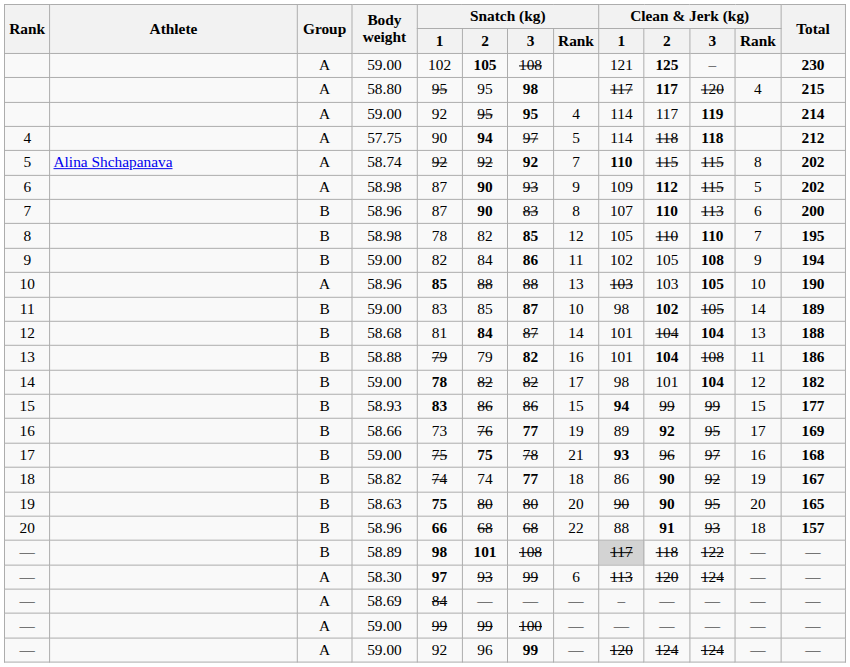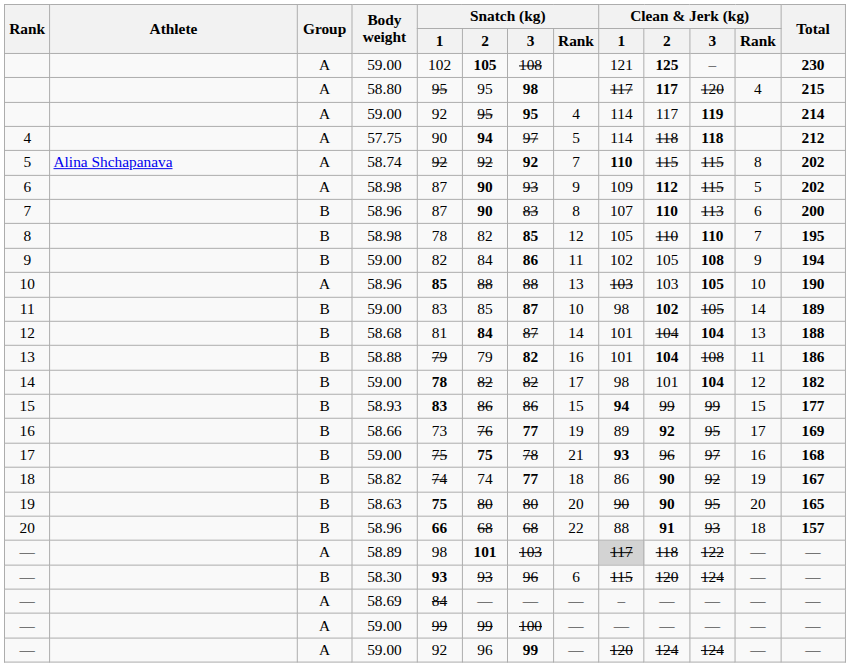— / 58.89 | Group: B -> A
— / 58.89 | Snatch (kg) / 1: bold -> normal
— / 58.89 | Snatch (kg) / 3: 108 -> 103
— / 58.30 | Group: A -> B
— / 58.30 | Snatch (kg) / 1: 97 -> 93
— / 58.30 | Snatch (kg) / 3: 99 -> 96
— / 58.30 | Clean & Jerk (kg) / 1: 113 -> 115
